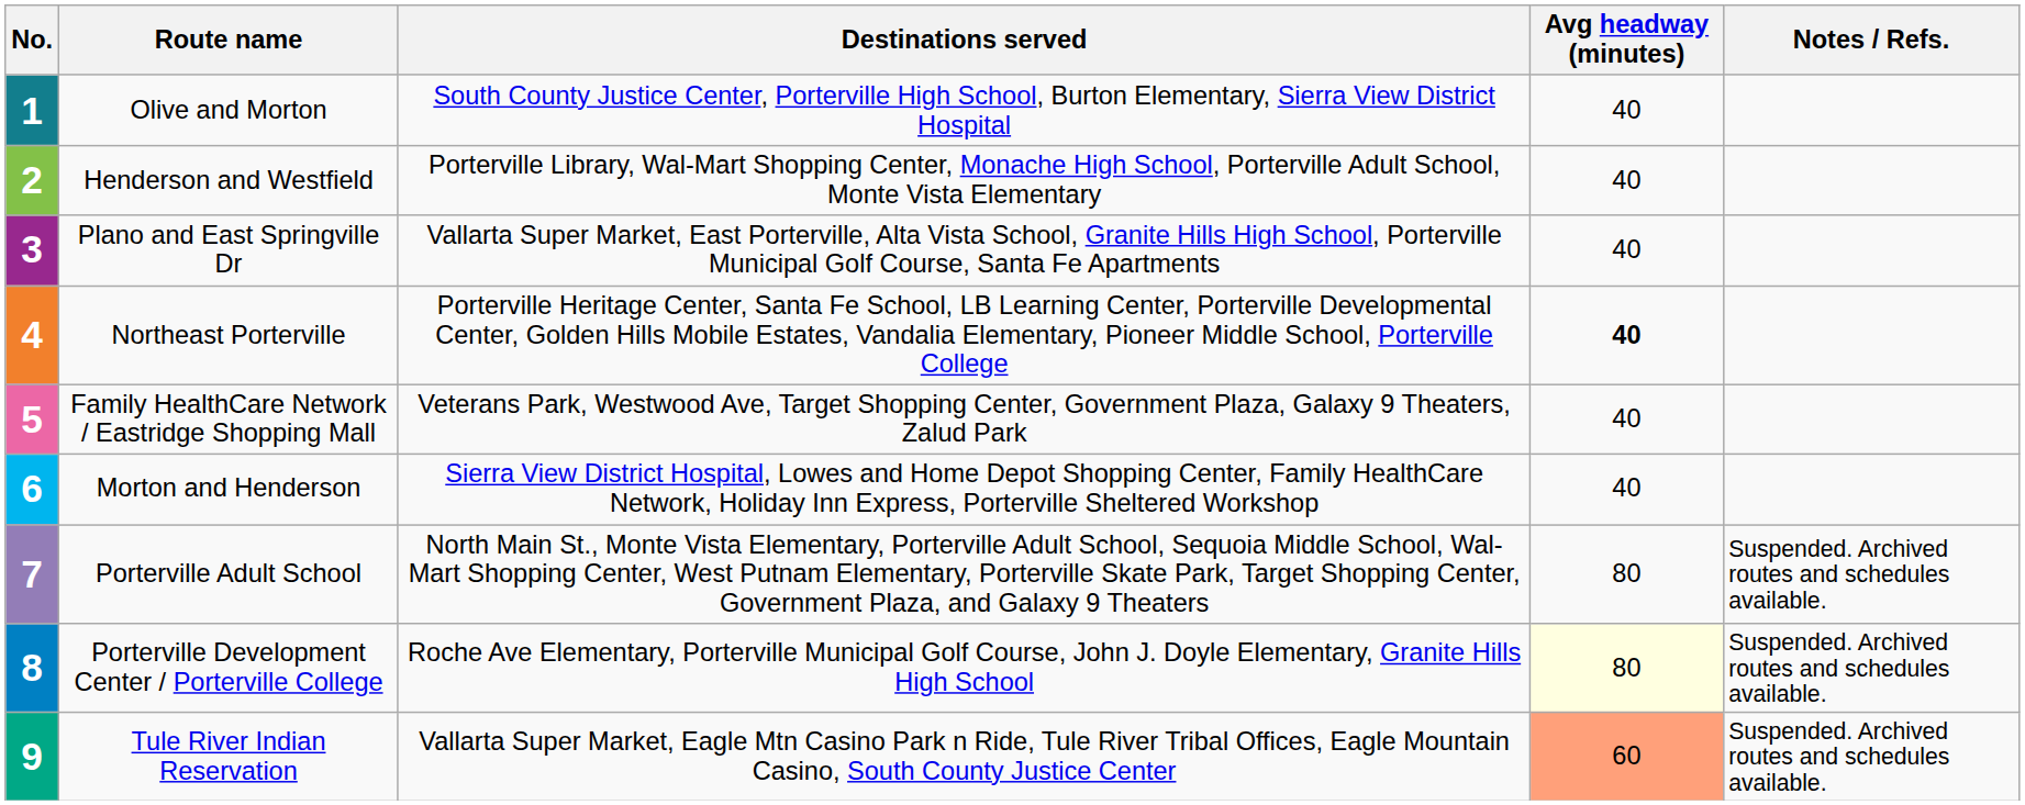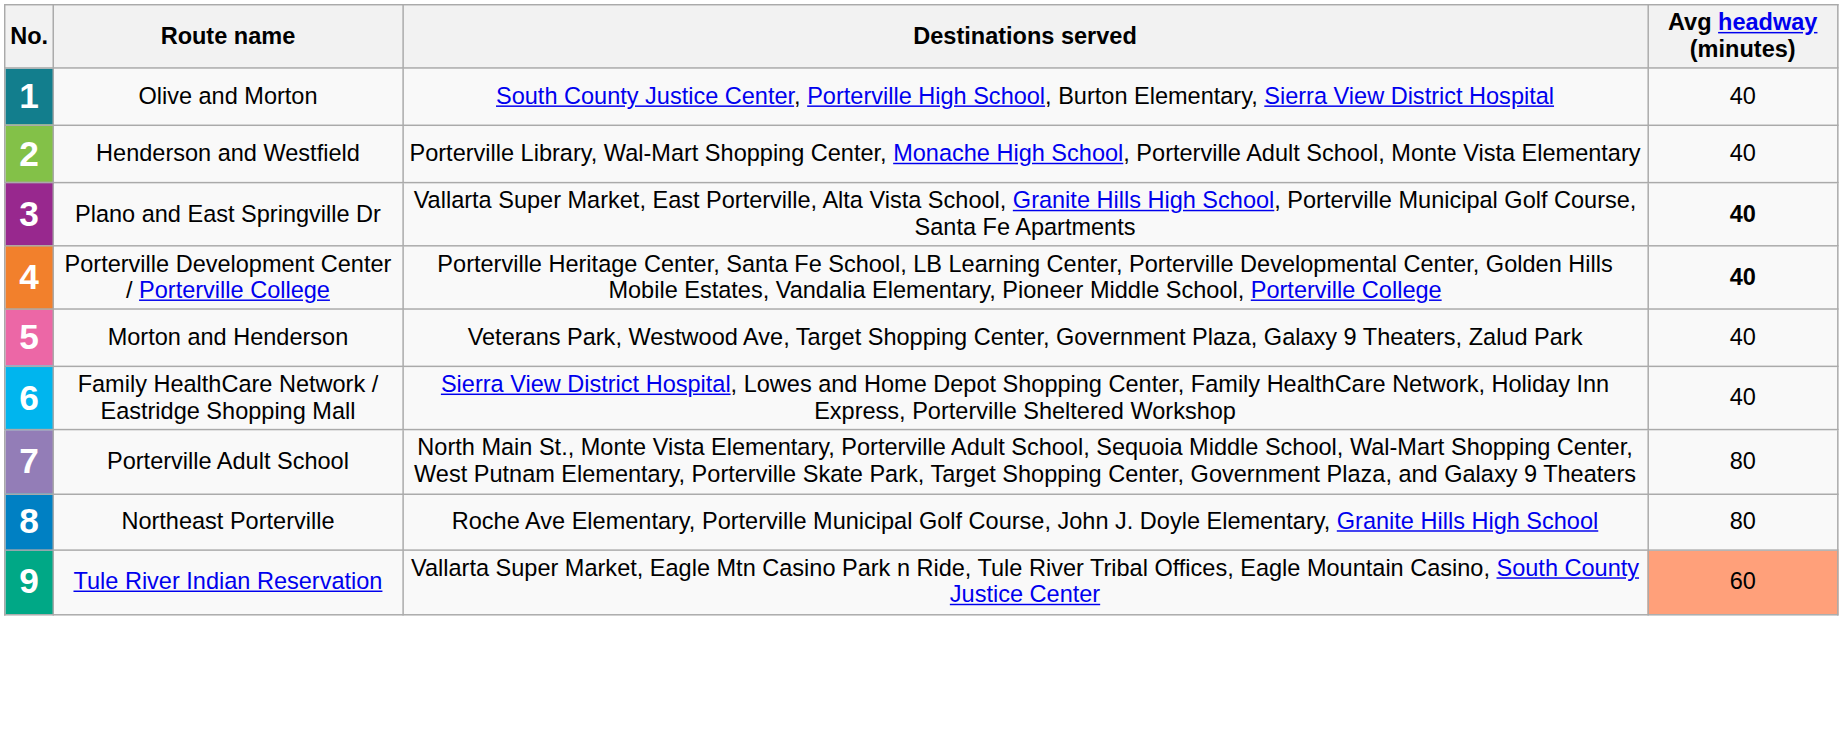- column: Notes / Refs. | Suspended. Archived routes and schedules available. | Suspended. Archived routes and schedules available. | Suspended. Archived routes and schedules available.
3 | Avg headway (minutes): normal -> bold
4 | Route name: Northeast Porterville -> Porterville Development Center / Porterville College
5 | Route name: Family HealthCare Network / Eastridge Shopping Mall -> Morton and Henderson
6 | Route name: Morton and Henderson -> Family HealthCare Network / Eastridge Shopping Mall
8 | Route name: Porterville Development Center / Porterville College -> Northeast Porterville
8 | Avg headway (minutes): lightyellow background -> no background
